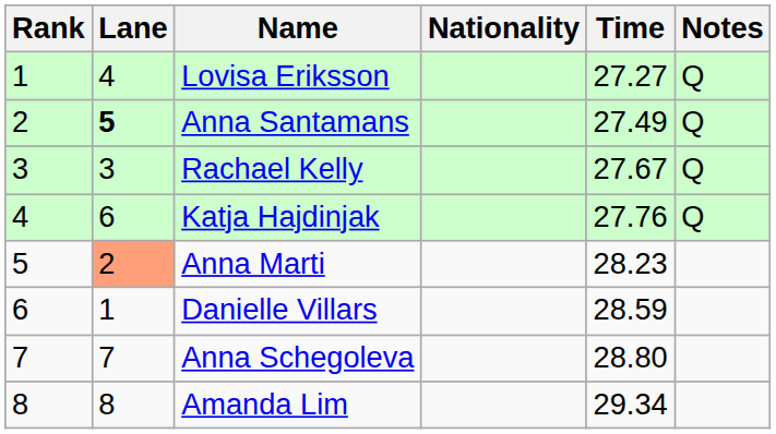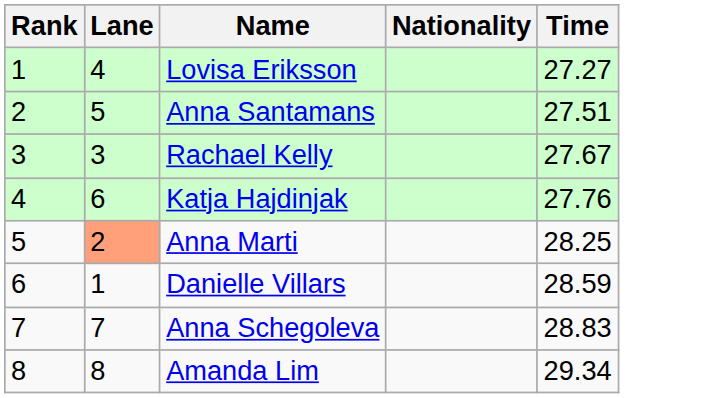- column: Notes | Q | Q | Q | Q
Anna Santamans | Lane: bold -> normal
Anna Santamans | Time: 27.49 -> 27.51
Anna Marti | Time: 28.23 -> 28.25
Anna Schegoleva | Time: 28.80 -> 28.83
